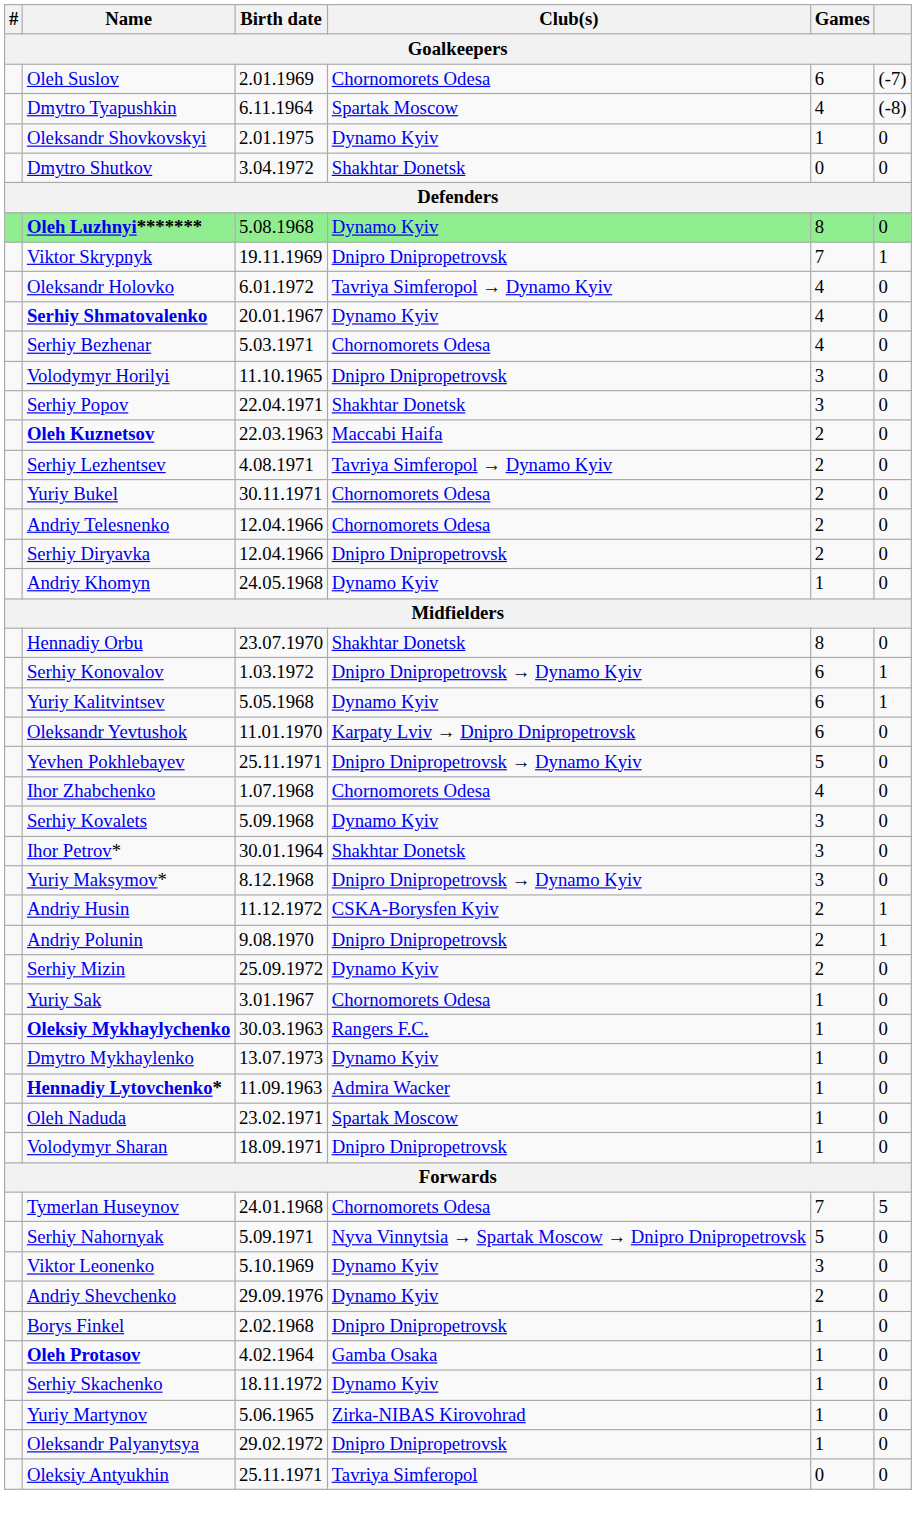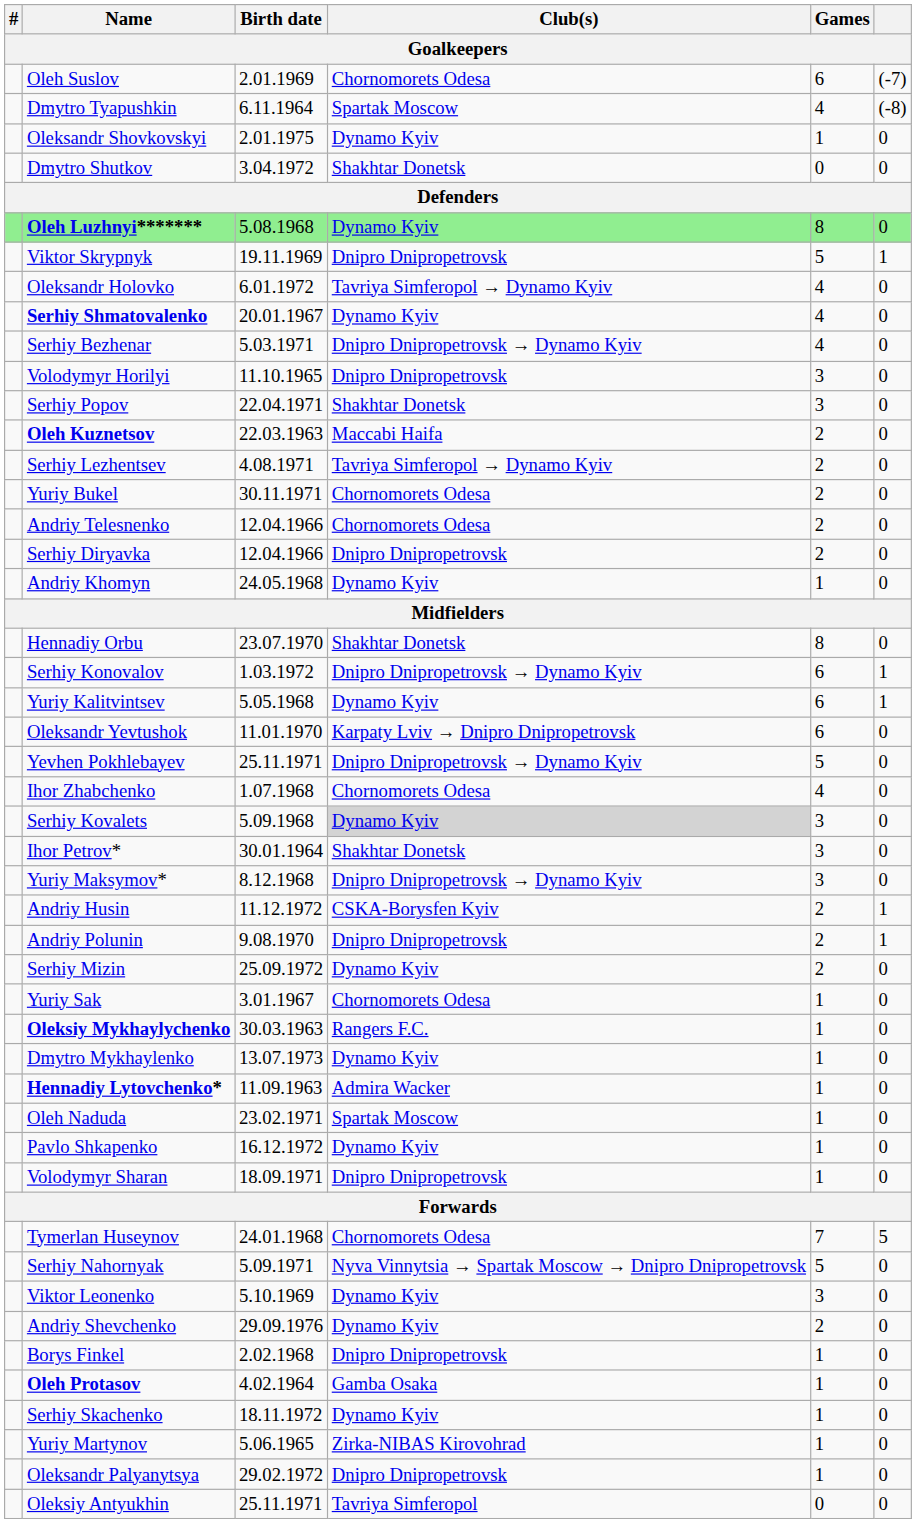Viktor Skrypnyk | Games: 7 -> 5
Serhiy Bezhenar | Club(s): Chornomorets Odesa -> Dnipro Dnipropetrovsk → Dynamo Kyiv
Serhiy Kovalets | Club(s): no background -> lightgrey background
+ row: Pavlo Shkapenko | 16.12.1972 | Dynamo Kyiv | 1 | 0
